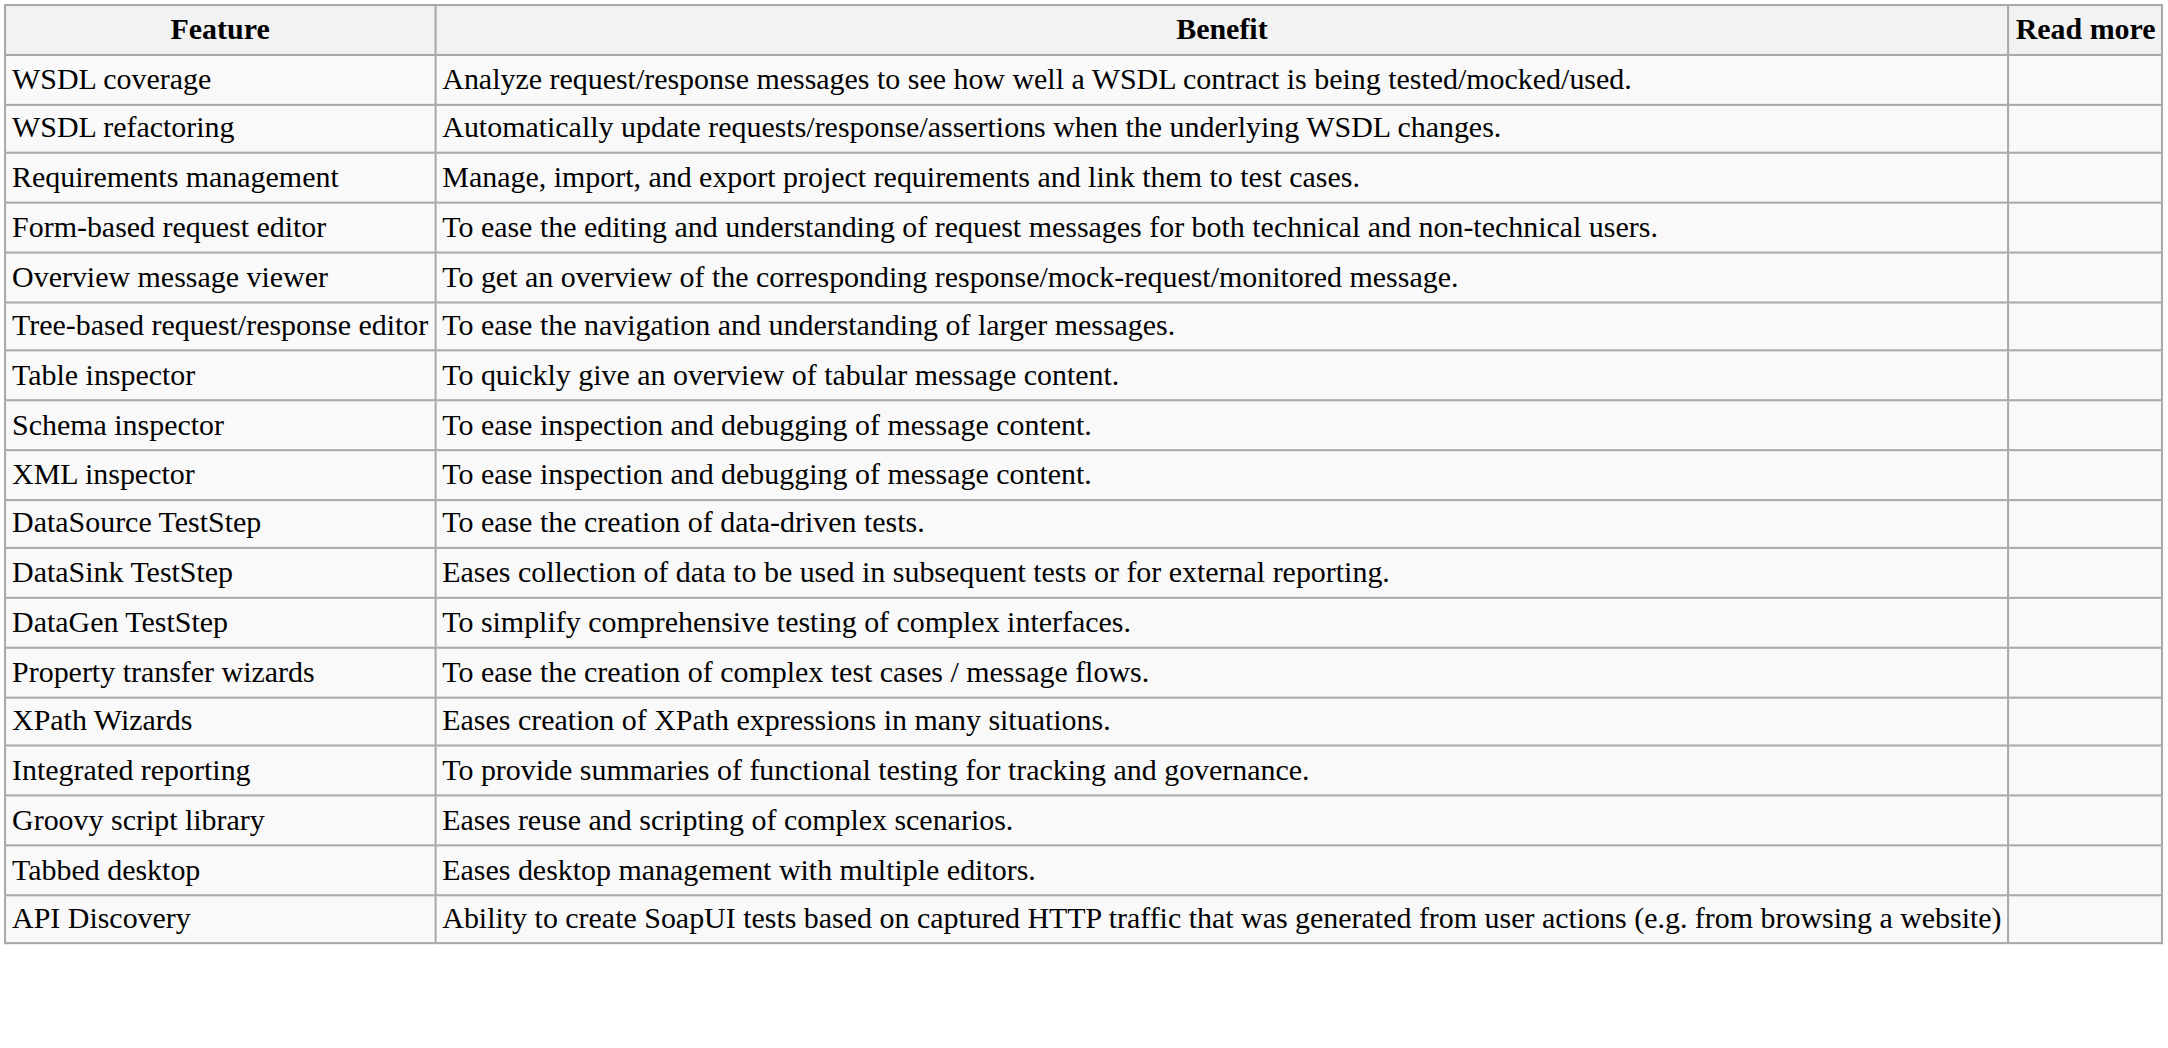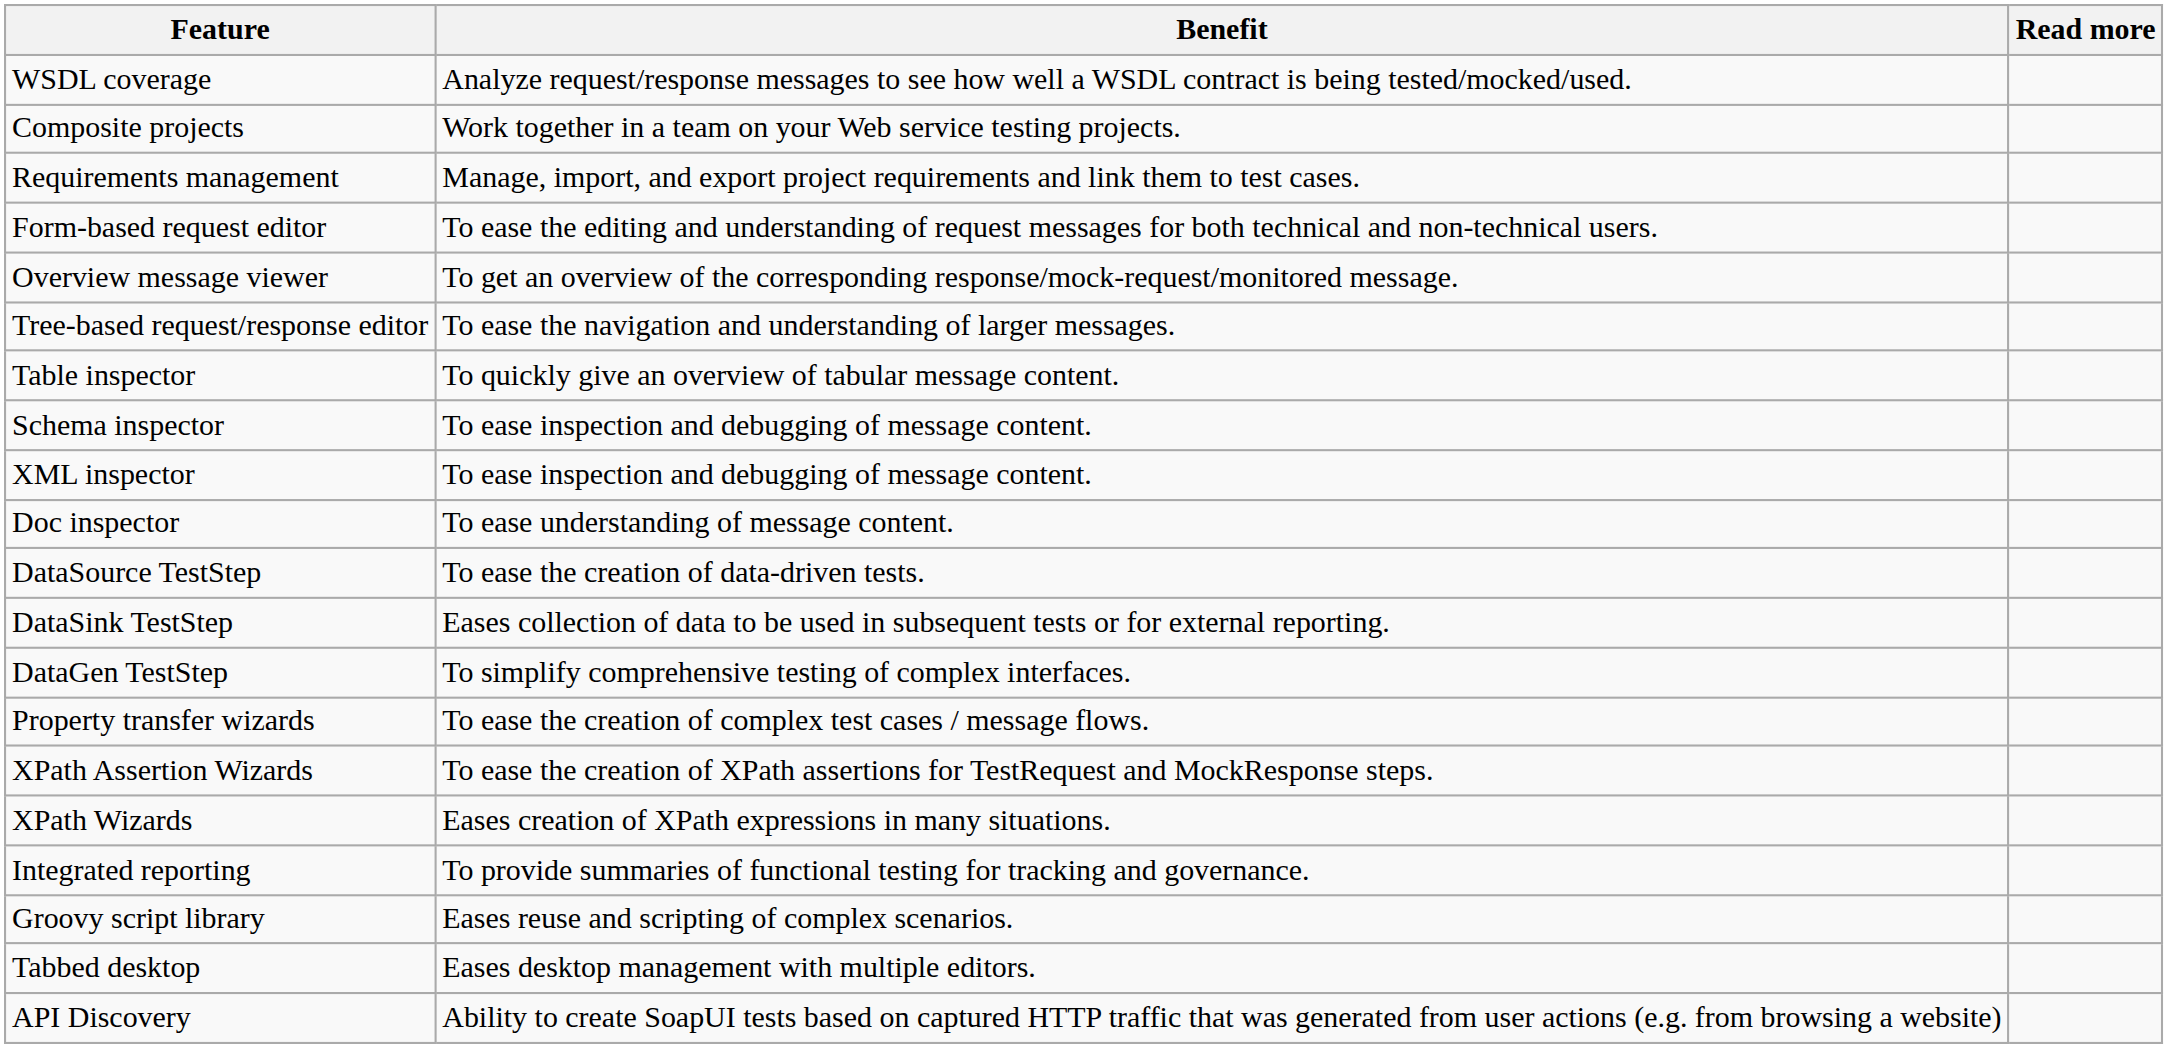- row: WSDL refactoring | Automatically update requests/response/assertions when the underlying WSDL changes.
+ row: Composite projects | Work together in a team on your Web service testing projects.
+ row: Doc inspector | To ease understanding of message content.
+ row: XPath Assertion Wizards | To ease the creation of XPath assertions for TestRequest and MockResponse steps.
